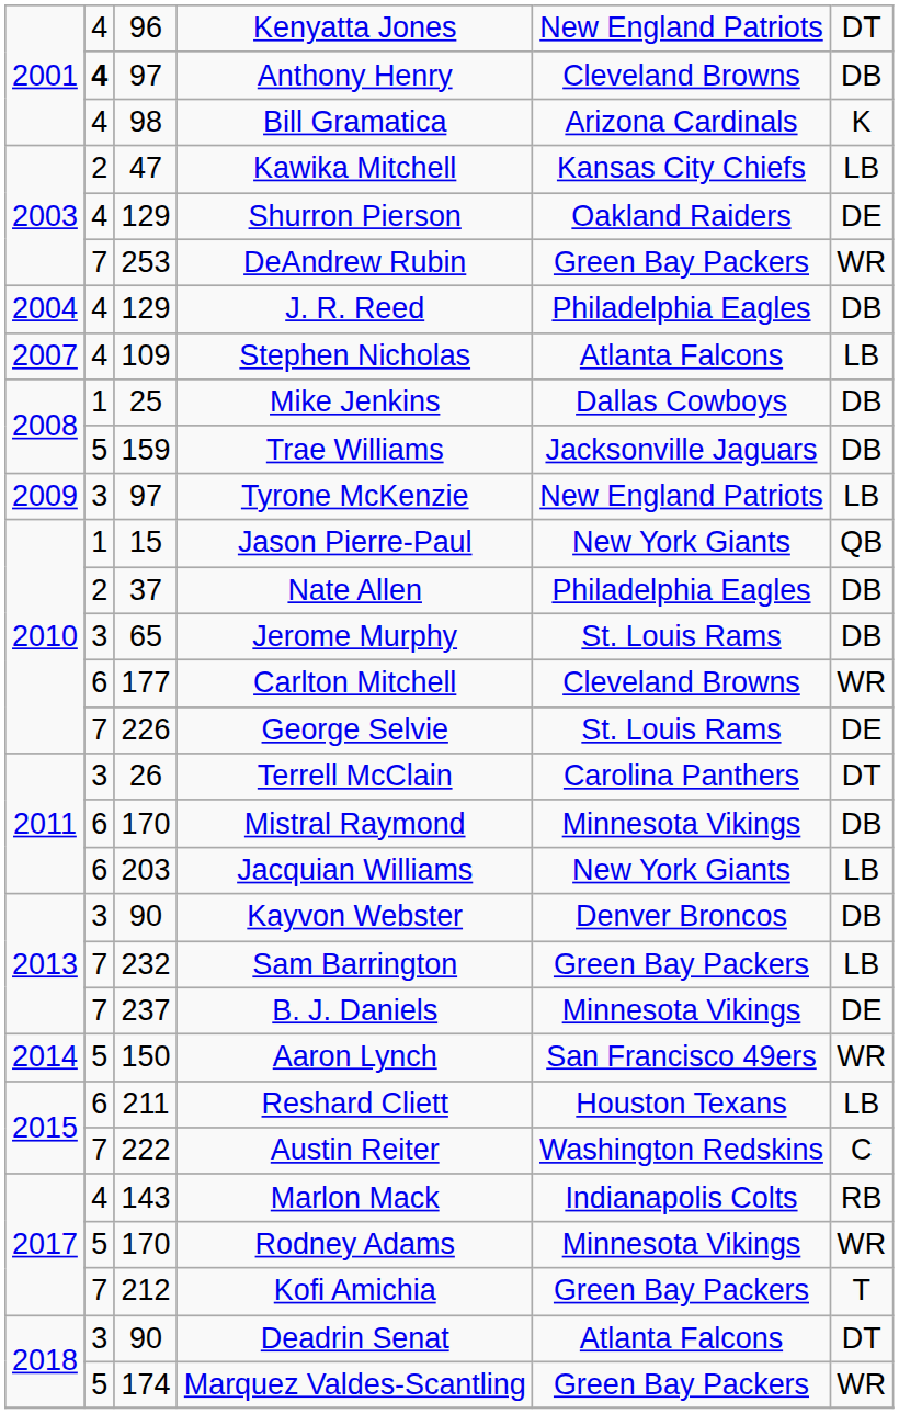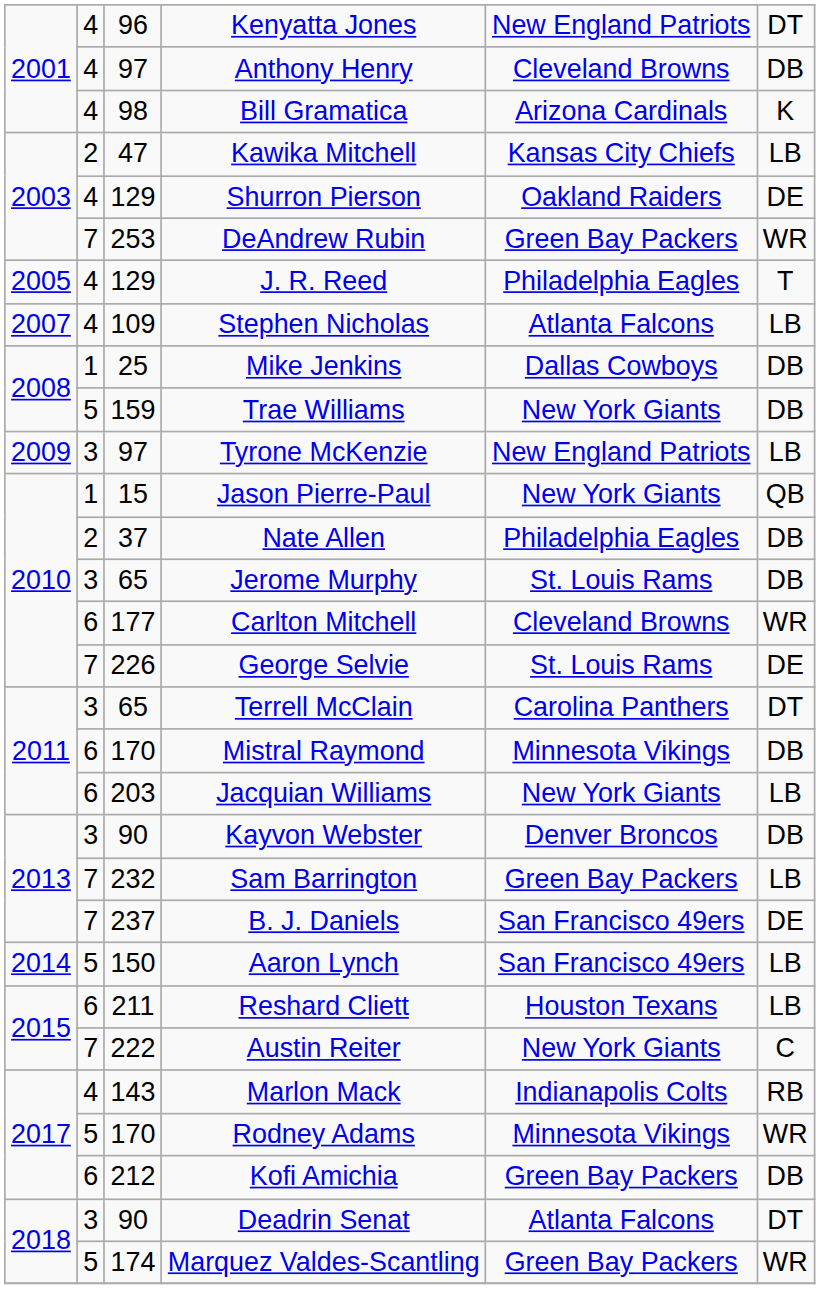Anthony Henry | column 2: bold -> normal
J. R. Reed | column 1: 2004 -> 2005
J. R. Reed | column 6: DB -> T
Trae Williams | column 5: Jacksonville Jaguars -> New York Giants
Terrell McClain | column 3: 26 -> 65
B. J. Daniels | column 5: Minnesota Vikings -> San Francisco 49ers
Aaron Lynch | column 6: WR -> LB
Austin Reiter | column 5: Washington Redskins -> New York Giants
Kofi Amichia | column 2: 7 -> 6
Kofi Amichia | column 6: T -> DB
